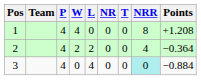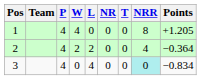1 | Points: +1.208 -> +1.205
3 | Points: −0.884 -> −0.834
